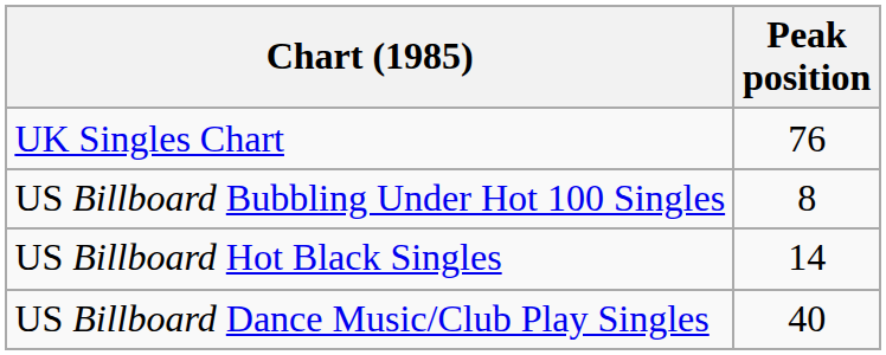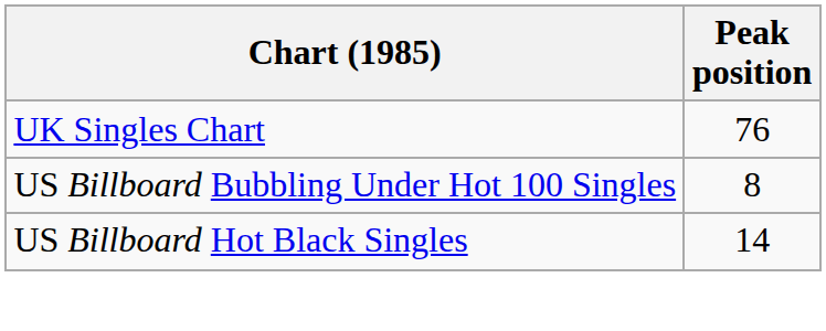- row: US Billboard Dance Music/Club Play Singles | 40
